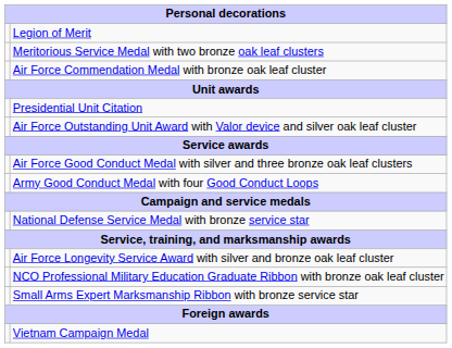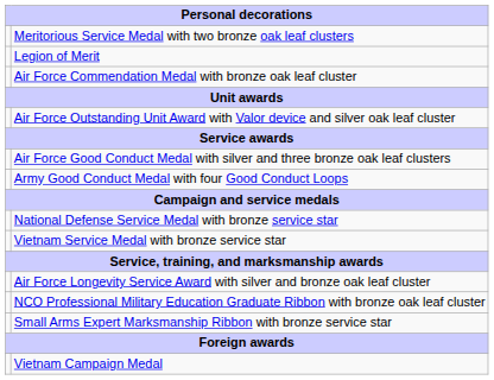rows swapped: Legion of Merit <-> Meritorious Service Medal with two bronze oak leaf clusters
- row: Presidential Unit Citation
+ row: Vietnam Service Medal with bronze service star
